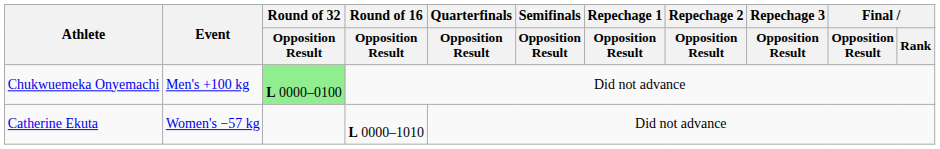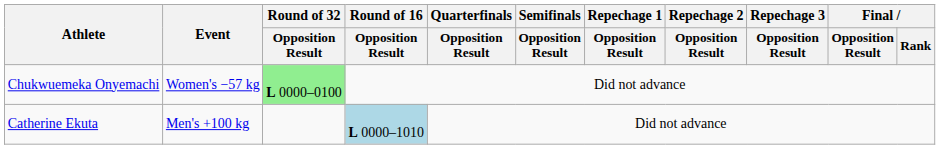Chukwuemeka Onyemachi | Event: Men's +100 kg -> Women's −57 kg
Catherine Ekuta | Event: Women's −57 kg -> Men's +100 kg
Catherine Ekuta | Round of 16 / Opposition Result: no background -> lightblue background
